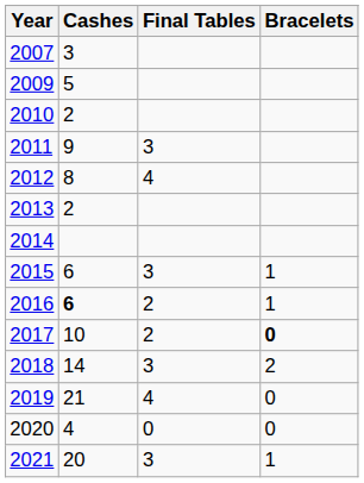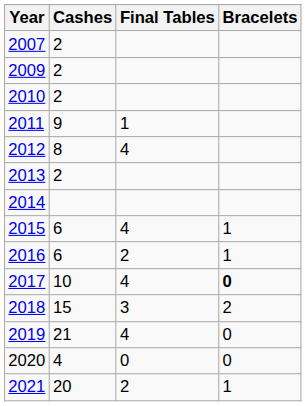2007 | Cashes: 3 -> 2
2009 | Cashes: 5 -> 2
2011 | Final Tables: 3 -> 1
2015 | Final Tables: 3 -> 4
2016 | Cashes: bold -> normal
2017 | Final Tables: 2 -> 4
2018 | Cashes: 14 -> 15
2021 | Final Tables: 3 -> 2
